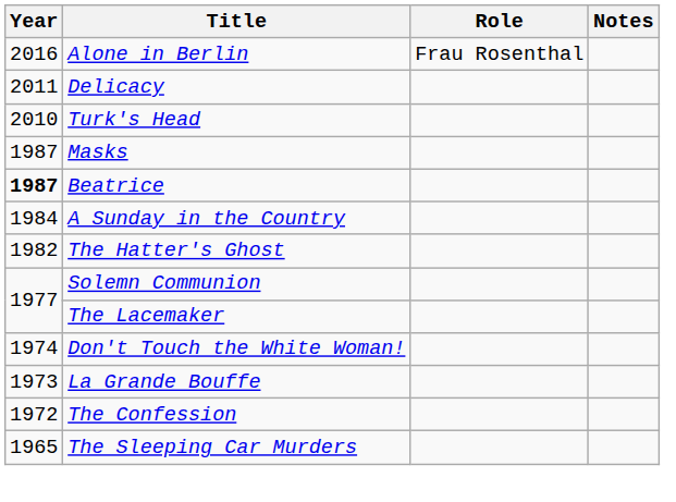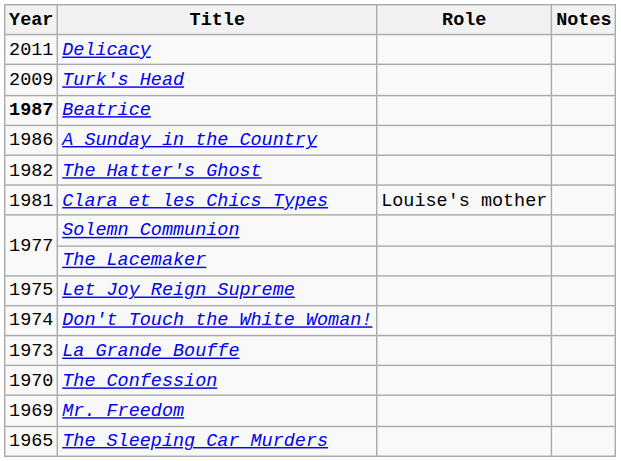- row: 2016 | Alone in Berlin | Frau Rosenthal
Turk's Head | Year: 2010 -> 2009
- row: 1987 | Masks
A Sunday in the Country | Year: 1984 -> 1986
+ row: 1981 | Clara et les Chics Types | Louise's mother
+ row: 1975 | Let Joy Reign Supreme
The Confession | Year: 1972 -> 1970
+ row: 1969 | Mr. Freedom
